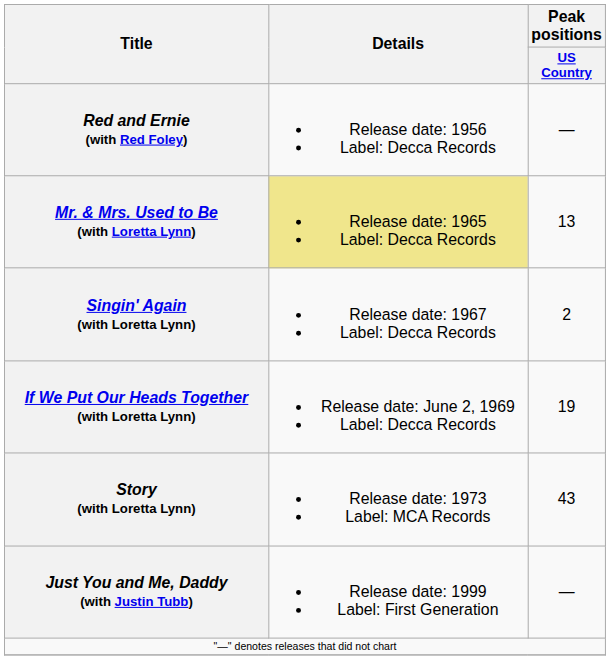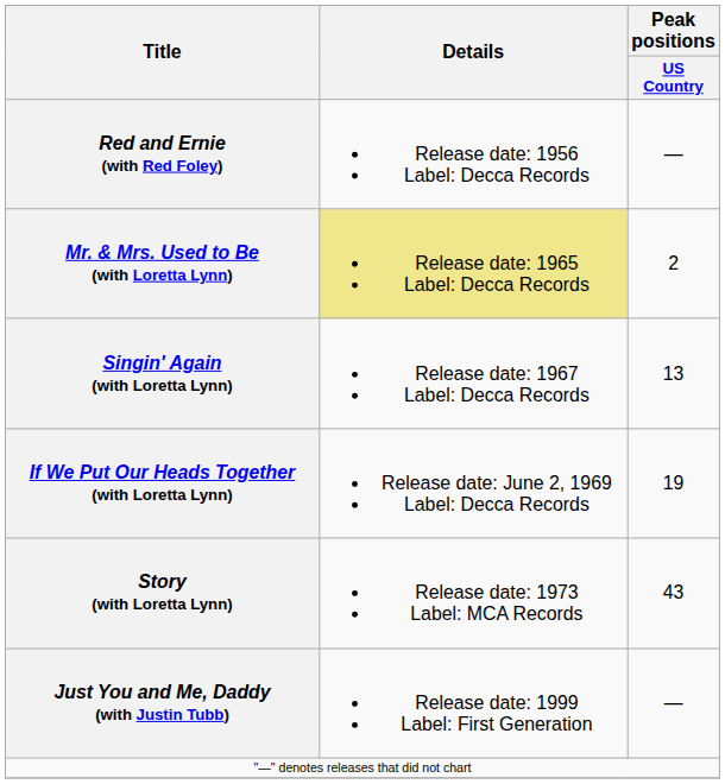Mr. & Mrs. Used to Be (with Loretta Lynn) | Peak positions / US Country: 13 -> 2
Singin' Again (with Loretta Lynn) | Peak positions / US Country: 2 -> 13
